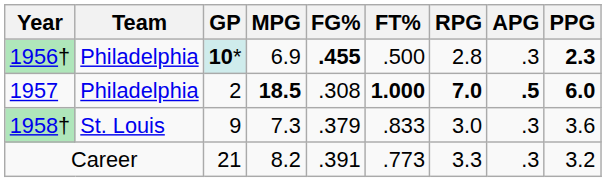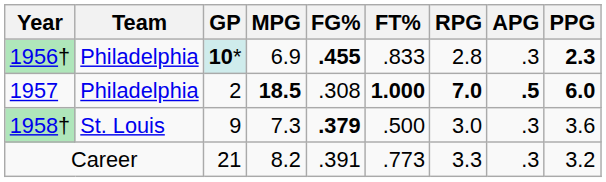1956† | FT%: .500 -> .833
1958† | FG%: normal -> bold
1958† | FT%: .833 -> .500
